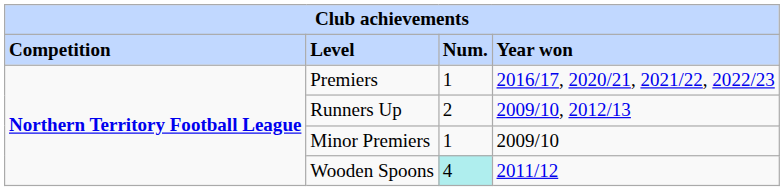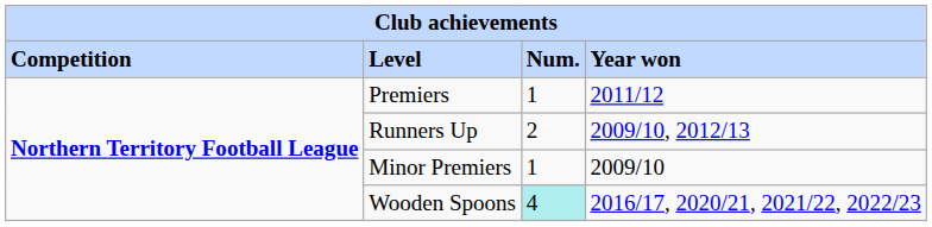Premiers | column 4: 2016/17, 2020/21, 2021/22, 2022/23 -> 2011/12
Wooden Spoons | column 4: 2011/12 -> 2016/17, 2020/21, 2021/22, 2022/23
